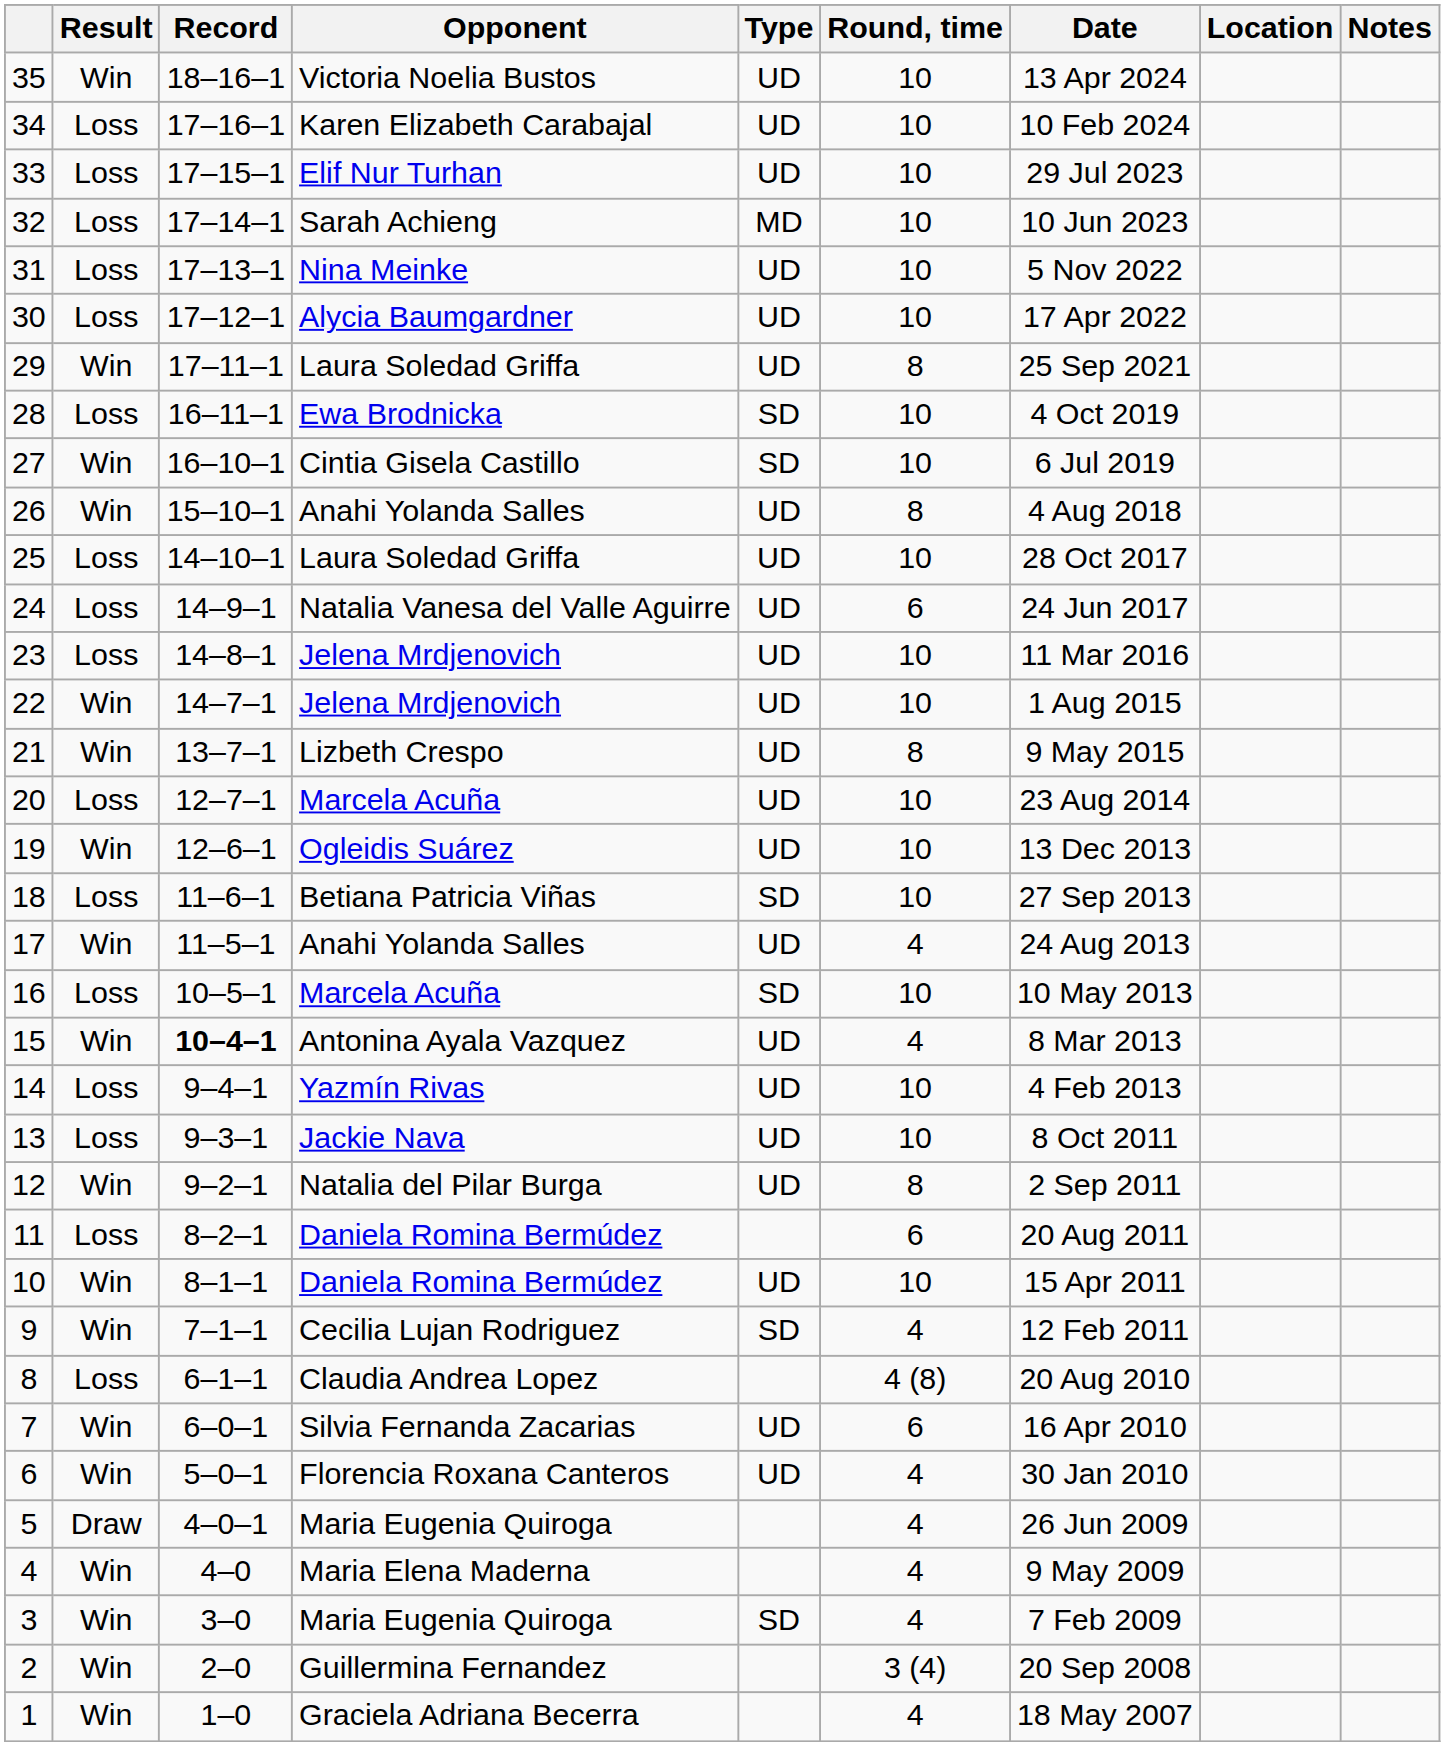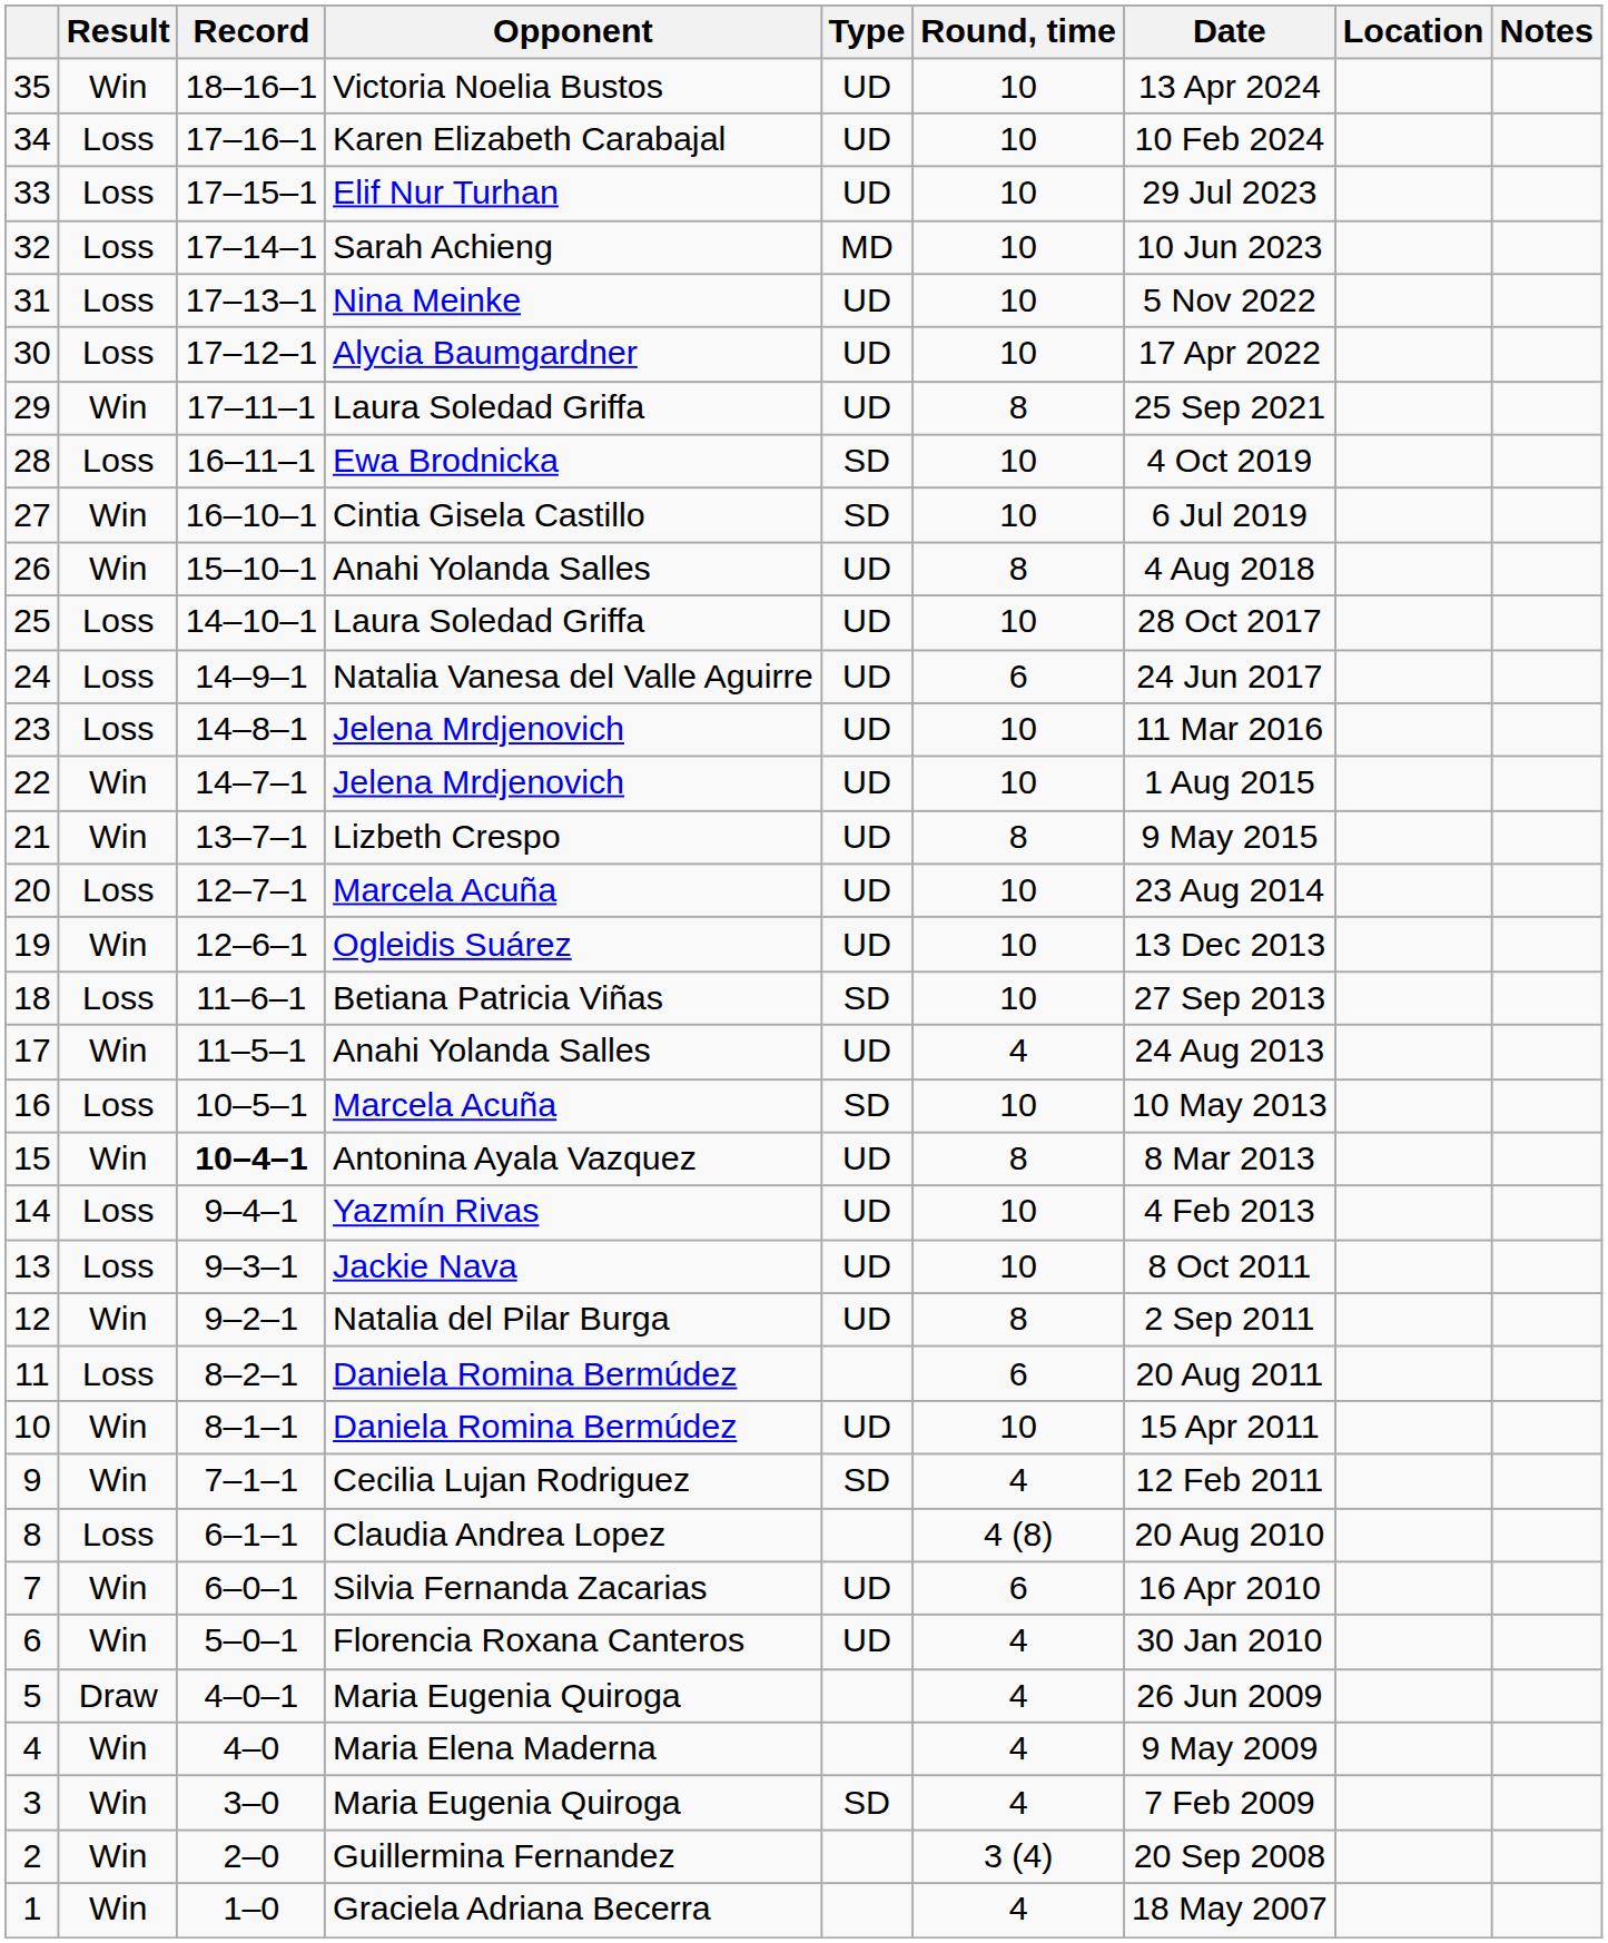15 | Round, time: 4 -> 8
